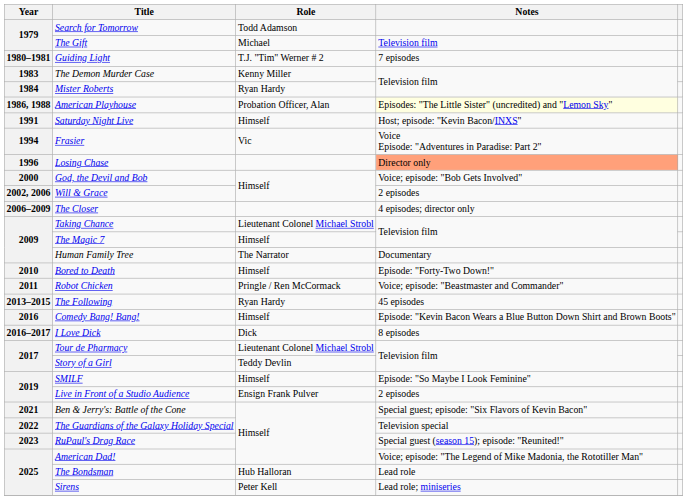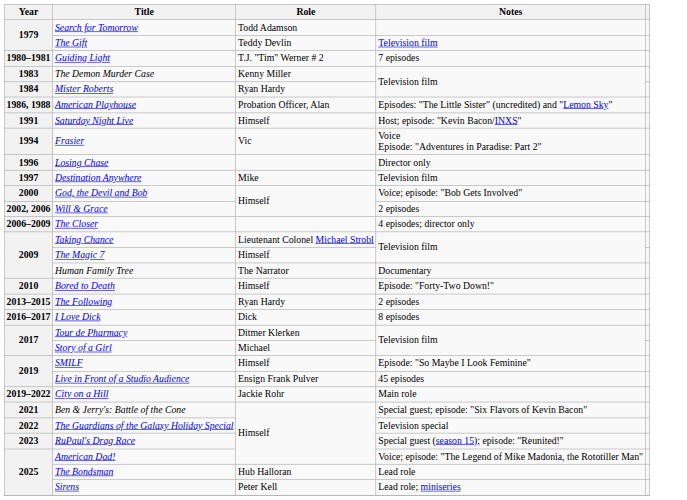The Gift | Role: Michael -> Teddy Devlin
American Playhouse | Notes: lightyellow background -> no background
Losing Chase | Notes: lightsalmon background -> no background
+ row: 1997 | Destination Anywhere | Mike | Television film
- row: 2011 | Robot Chicken | Pringle / Ren McCormack | Voice; episode: "Beastmaster and Commander"
The Following | Notes: 45 episodes -> 2 episodes
- row: 2016 | Comedy Bang! Bang! | Himself | Episode: "Kevin Bacon Wears a Blue Button Down Shirt and Brown Boots"
Tour de Pharmacy | Role: Lieutenant Colonel Michael Strobl -> Ditmer Klerken
Story of a Girl | Role: Teddy Devlin -> Michael
Live in Front of a Studio Audience | Notes: 2 episodes -> 45 episodes
+ row: 2019–2022 | City on a Hill | Jackie Rohr | Main role
